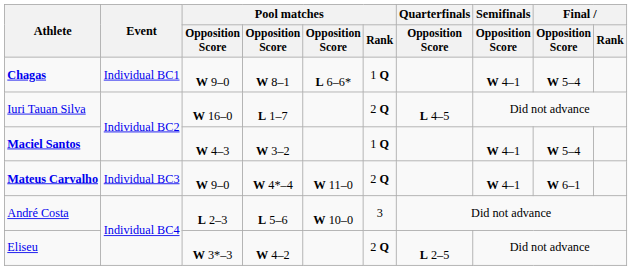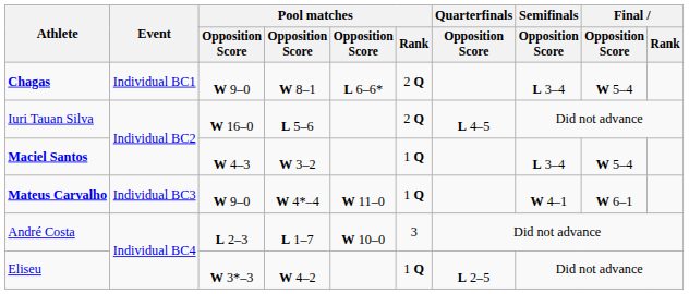Chagas | Pool matches / Rank: 1 Q -> 2 Q
Chagas | Semifinals / Opposition Score: W 4–1 -> L 3–4
Iuri Tauan Silva | column 4: L 1–7 -> L 5–6
Maciel Santos | Semifinals / Opposition Score: W 4–1 -> L 3–4
Mateus Carvalho | Pool matches / Rank: 2 Q -> 1 Q
André Costa | column 4: L 5–6 -> L 1–7
Eliseu | Pool matches / Rank: 2 Q -> 1 Q
